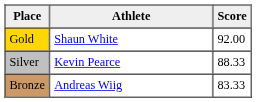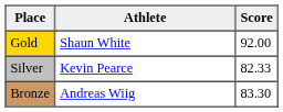Silver | Score: 88.33 -> 82.33
Bronze | Score: 83.33 -> 83.30
